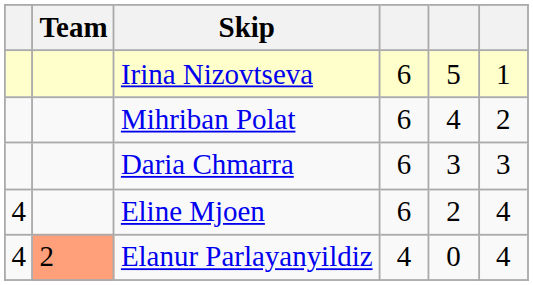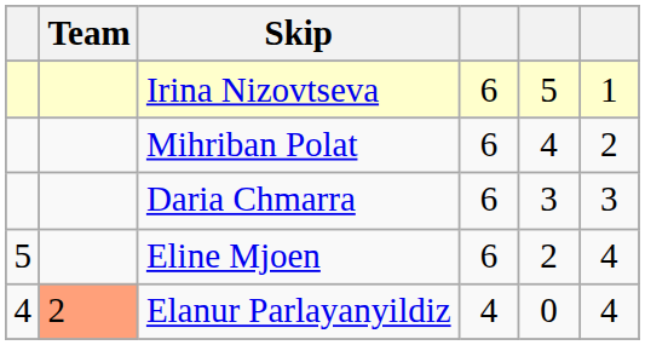Eline Mjoen | column 1: 4 -> 5
